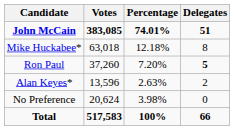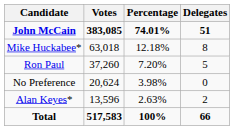Ron Paul | Delegates: bold -> normal
rows swapped: Alan Keyes* <-> No Preference
